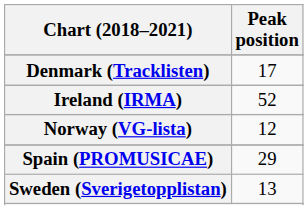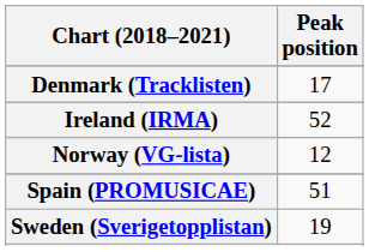Spain (PROMUSICAE) | Peak position: 29 -> 51
Sweden (Sverigetopplistan) | Peak position: 13 -> 19
